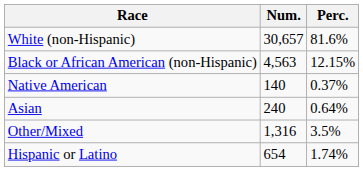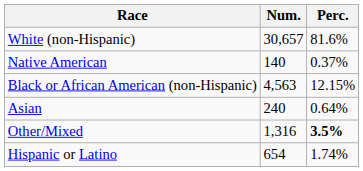rows swapped: Black or African American (non-Hispanic) <-> Native American
Other/Mixed | Perc.: normal -> bold
